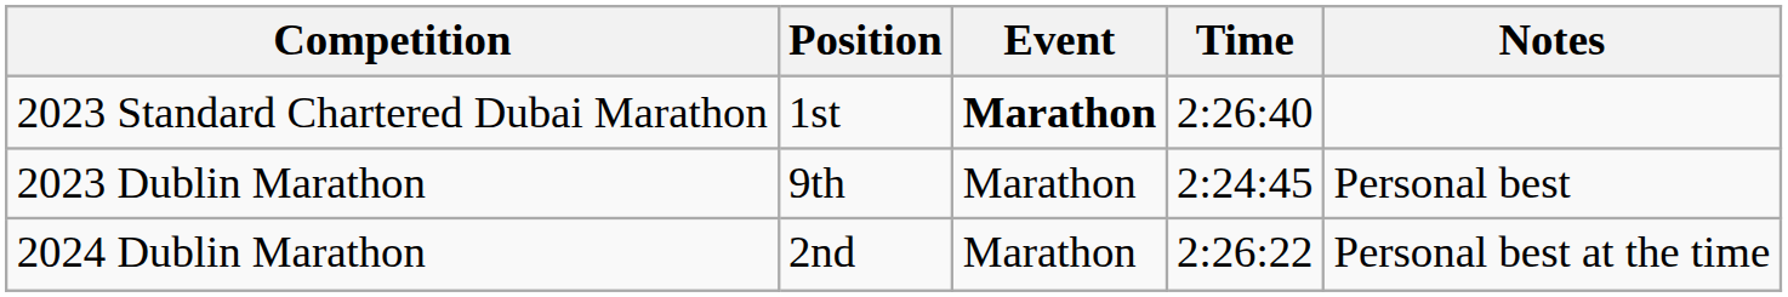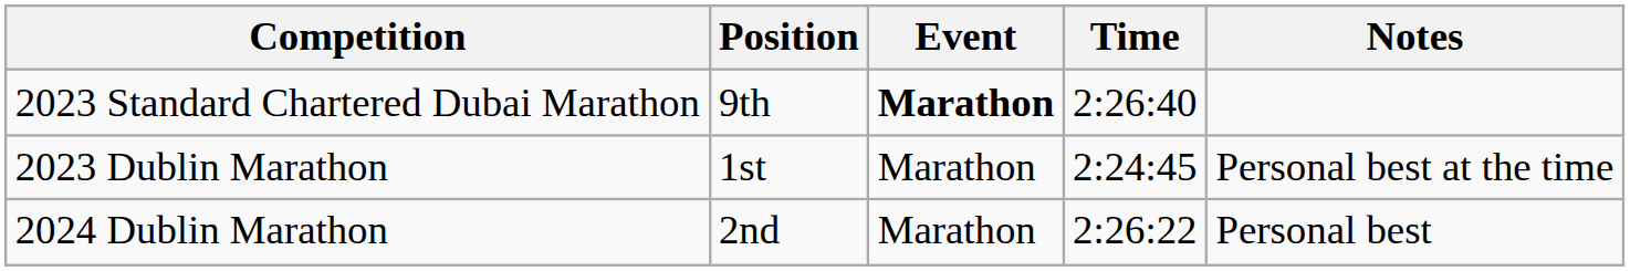2023 Standard Chartered Dubai Marathon | Position: 1st -> 9th
2023 Dublin Marathon | Position: 9th -> 1st
2023 Dublin Marathon | Notes: Personal best -> Personal best at the time
2024 Dublin Marathon | Notes: Personal best at the time -> Personal best
